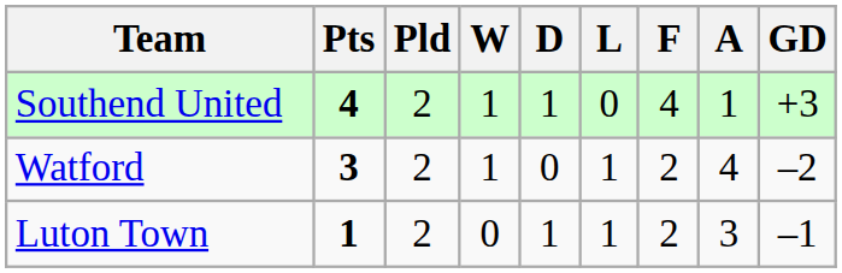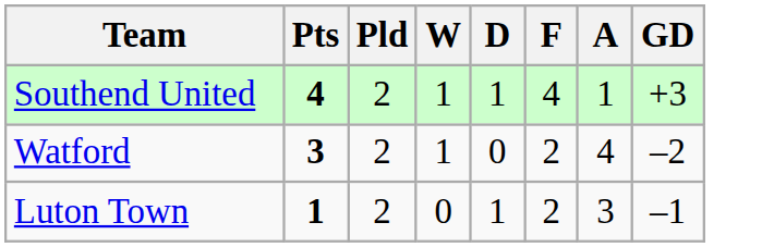- column: L | 0 | 1 | 1
